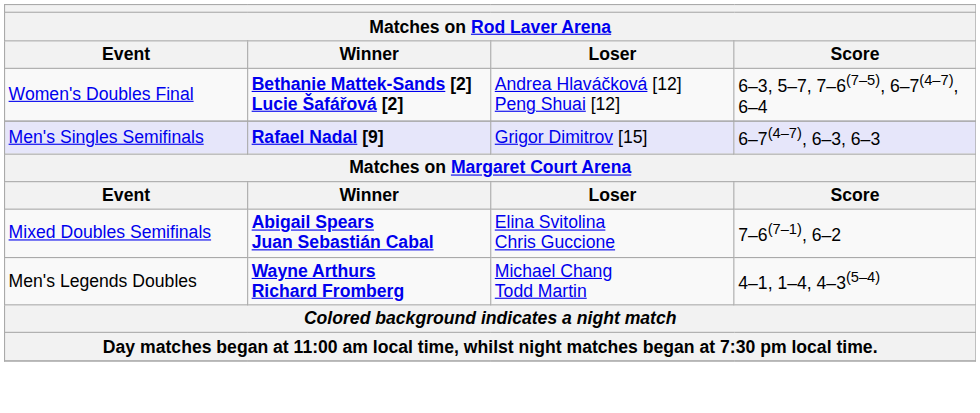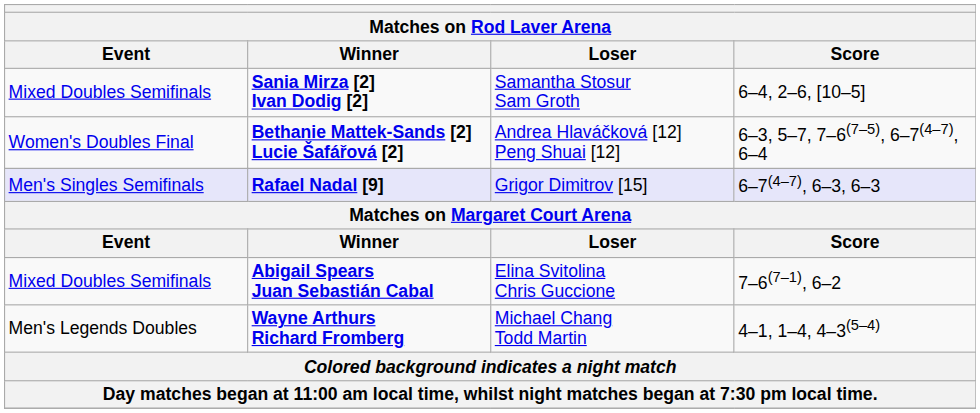+ row: Mixed Doubles Semifinals | Sania Mirza [2] Ivan Dodig [2] | Samantha Stosur Sam Groth | 6–4, 2–6, [10–5]
